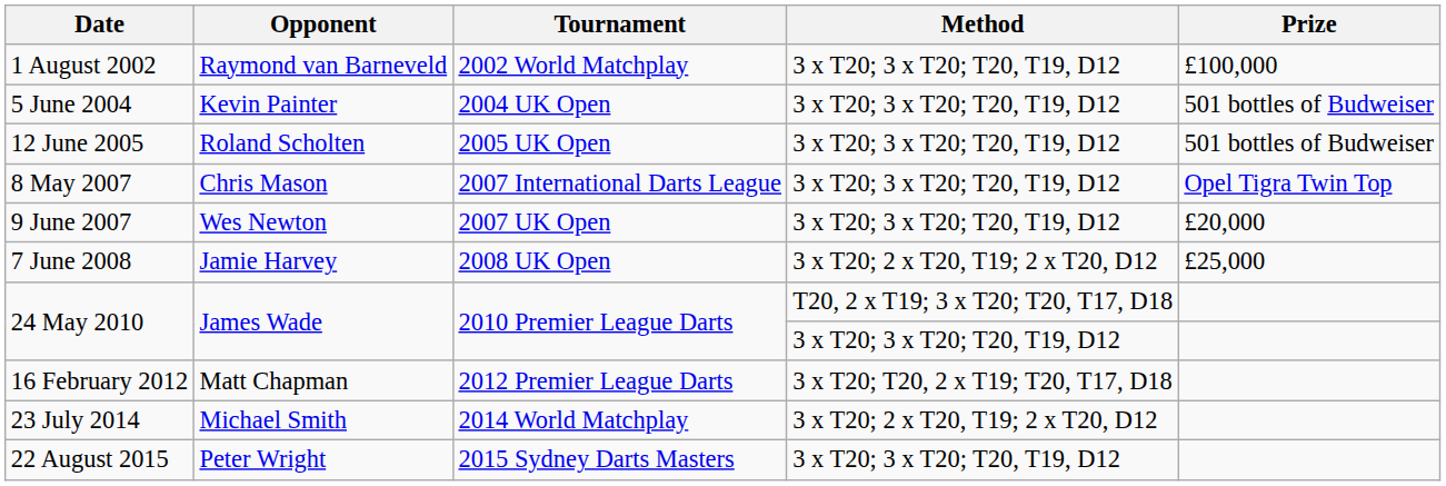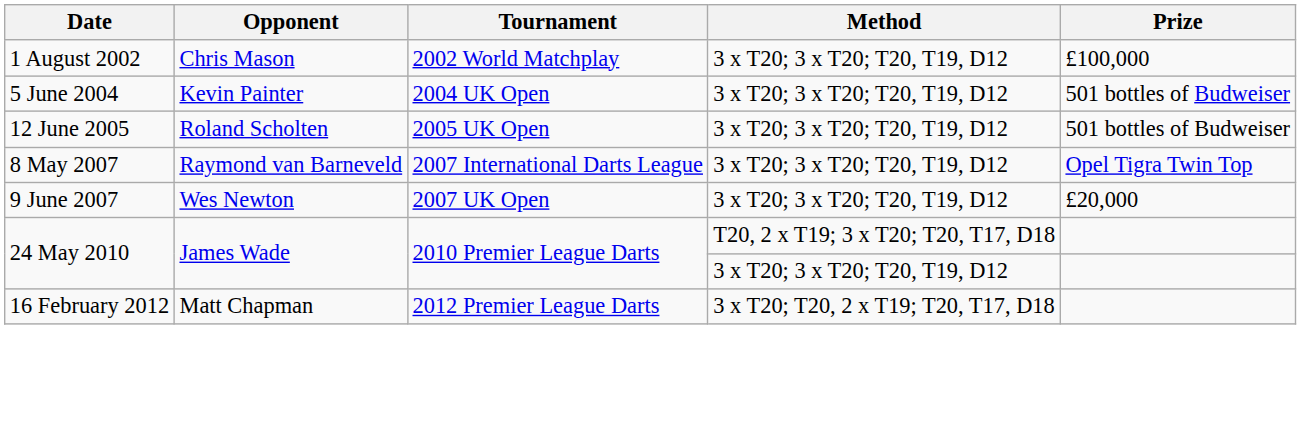1 August 2002 | Opponent: Raymond van Barneveld -> Chris Mason
8 May 2007 | Opponent: Chris Mason -> Raymond van Barneveld
- row: 7 June 2008 | Jamie Harvey | 2008 UK Open | 3 x T20; 2 x T20, T19; 2 x T20, D12 | £25,000
- row: 23 July 2014 | Michael Smith | 2014 World Matchplay | 3 x T20; 2 x T20, T19; 2 x T20, D12
- row: 22 August 2015 | Peter Wright | 2015 Sydney Darts Masters | 3 x T20; 3 x T20; T20, T19, D12
